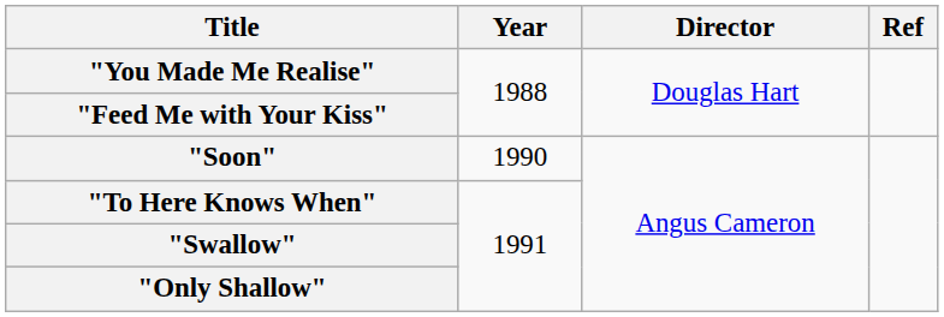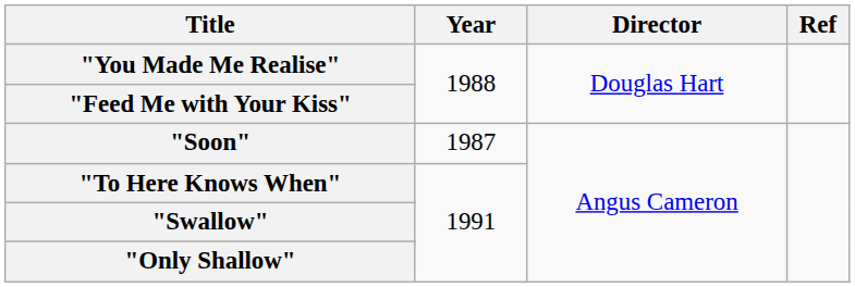"Soon" | Year: 1990 -> 1987
